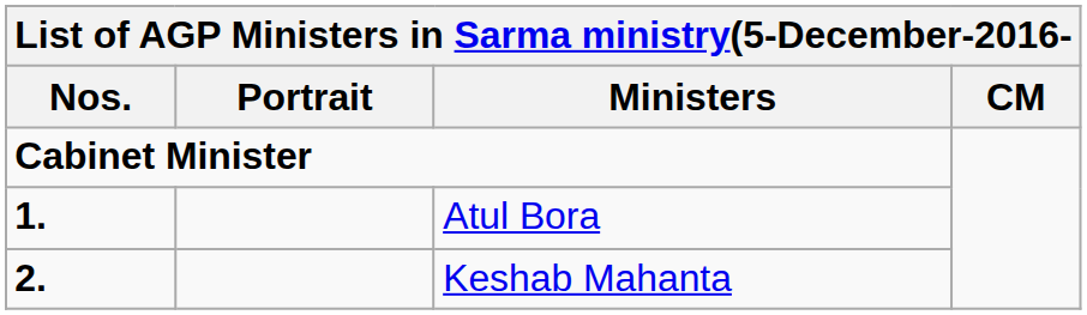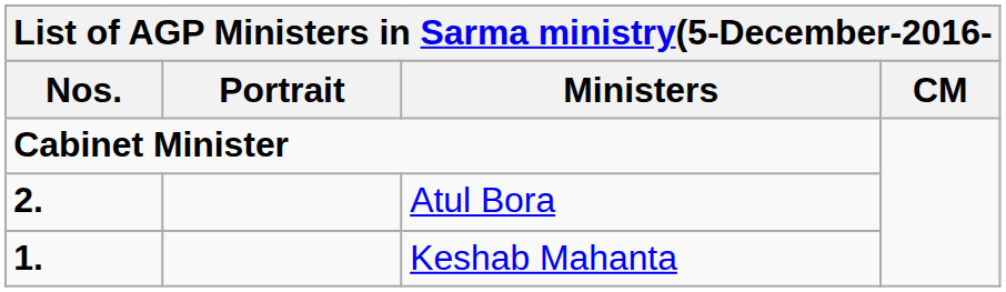Atul Bora | Nos.: 1. -> 2.
Keshab Mahanta | Nos.: 2. -> 1.
